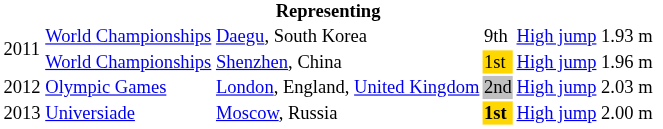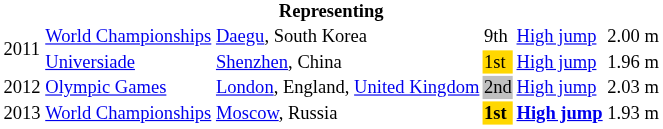Daegu, South Korea | column 6: 1.93 m -> 2.00 m
Shenzhen, China | column 2: World Championships -> Universiade
Moscow, Russia | column 2: Universiade -> World Championships
Moscow, Russia | column 5: normal -> bold
Moscow, Russia | column 6: 2.00 m -> 1.93 m
